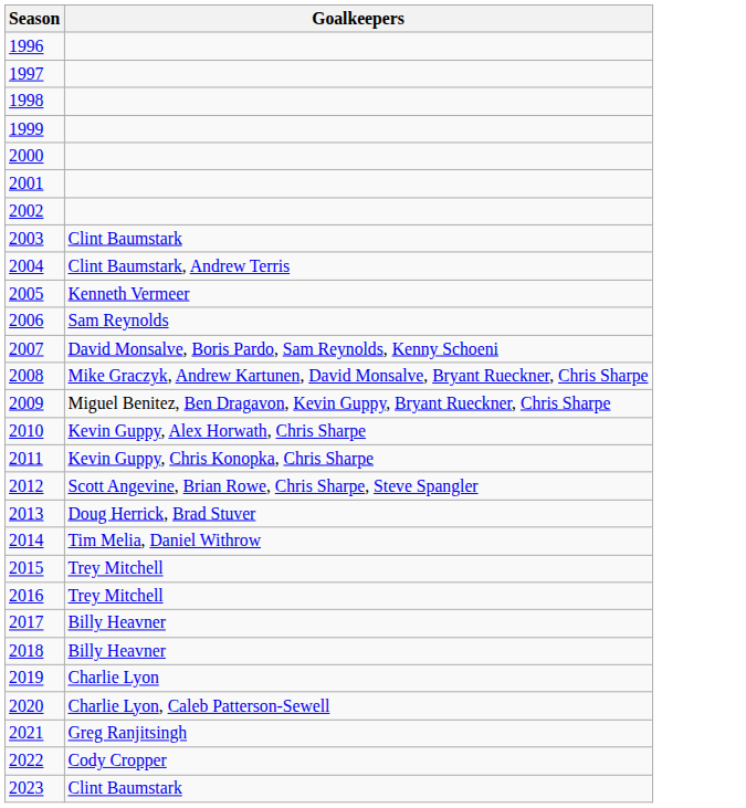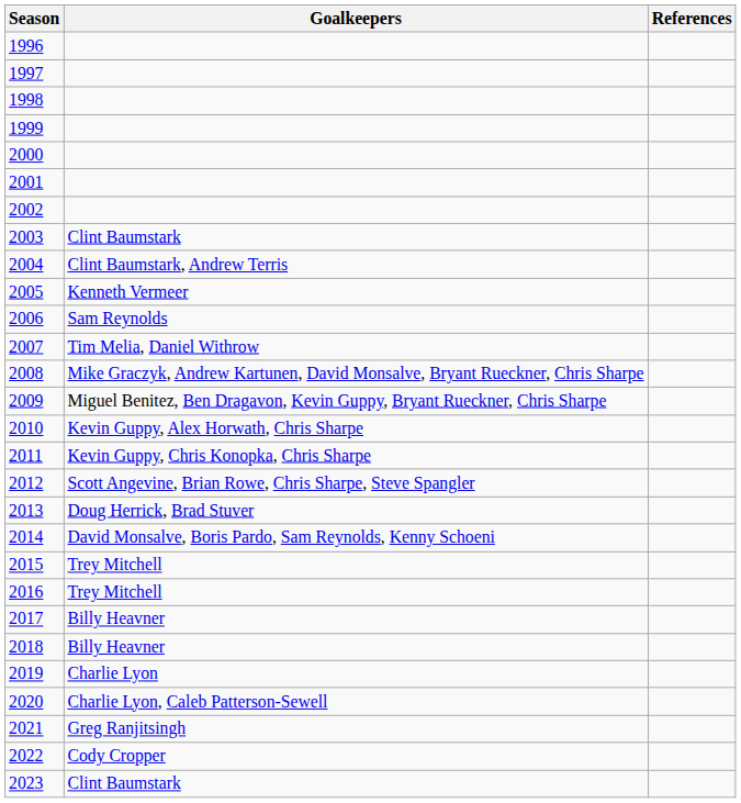+ column: References
2007 | Goalkeepers: David Monsalve, Boris Pardo, Sam Reynolds, Kenny Schoeni -> Tim Melia, Daniel Withrow
2014 | Goalkeepers: Tim Melia, Daniel Withrow -> David Monsalve, Boris Pardo, Sam Reynolds, Kenny Schoeni
